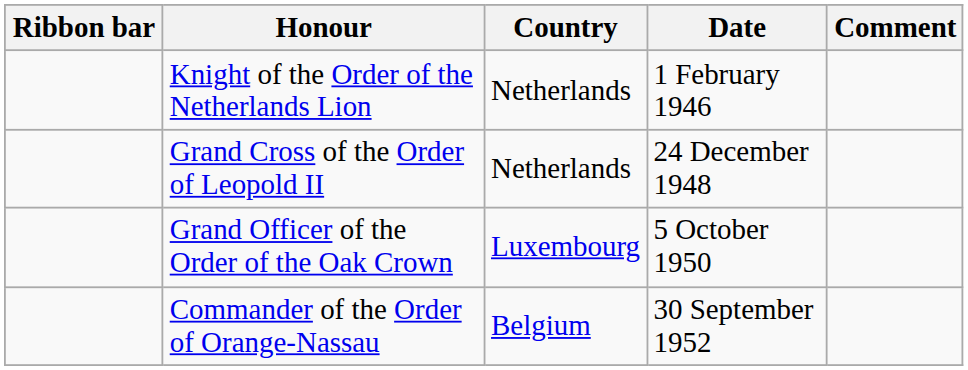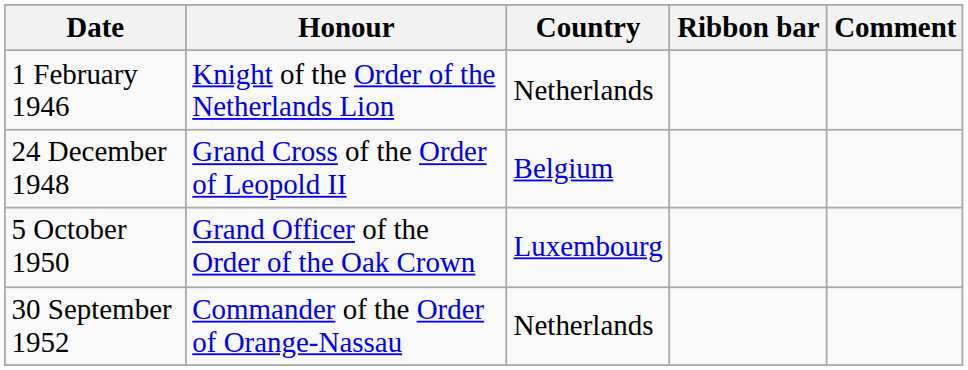columns swapped: Ribbon bar <-> Date
Grand Cross of the Order of Leopold II | Country: Netherlands -> Belgium
Commander of the Order of Orange-Nassau | Country: Belgium -> Netherlands
